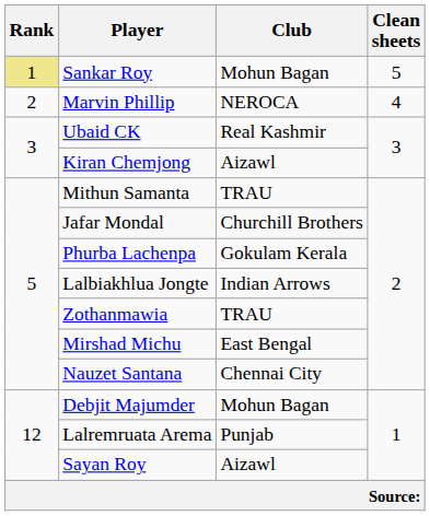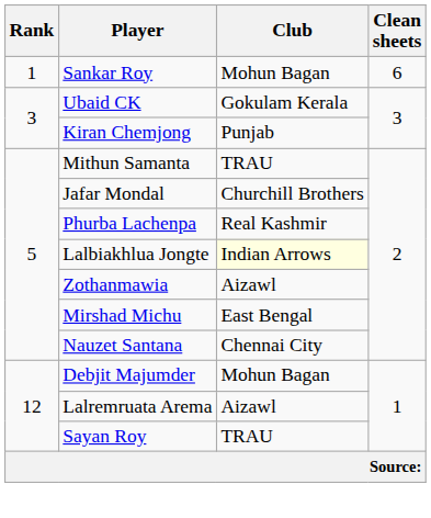Sankar Roy | Rank: khaki background -> no background
Sankar Roy | Clean sheets: 5 -> 6
- row: 2 | Marvin Phillip | NEROCA | 4
Ubaid CK | Club: Real Kashmir -> Gokulam Kerala
Kiran Chemjong | Club: Aizawl -> Punjab
Phurba Lachenpa | Club: Gokulam Kerala -> Real Kashmir
Lalbiakhlua Jongte | Club: no background -> lightyellow background
Zothanmawia | Club: TRAU -> Aizawl
Lalremruata Arema | Club: Punjab -> Aizawl
Sayan Roy | Club: Aizawl -> TRAU
